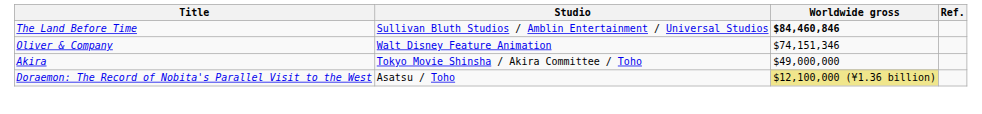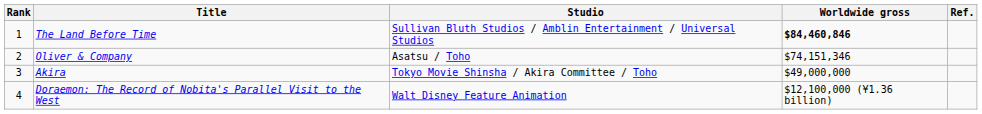+ column: Rank | 1 | 2 | 3 | 4
Oliver & Company | Studio: Walt Disney Feature Animation -> Asatsu / Toho
Doraemon: The Record of Nobita's Parallel Visit to the West | Studio: Asatsu / Toho -> Walt Disney Feature Animation
Doraemon: The Record of Nobita's Parallel Visit to the West | Worldwide gross: khaki background -> no background
